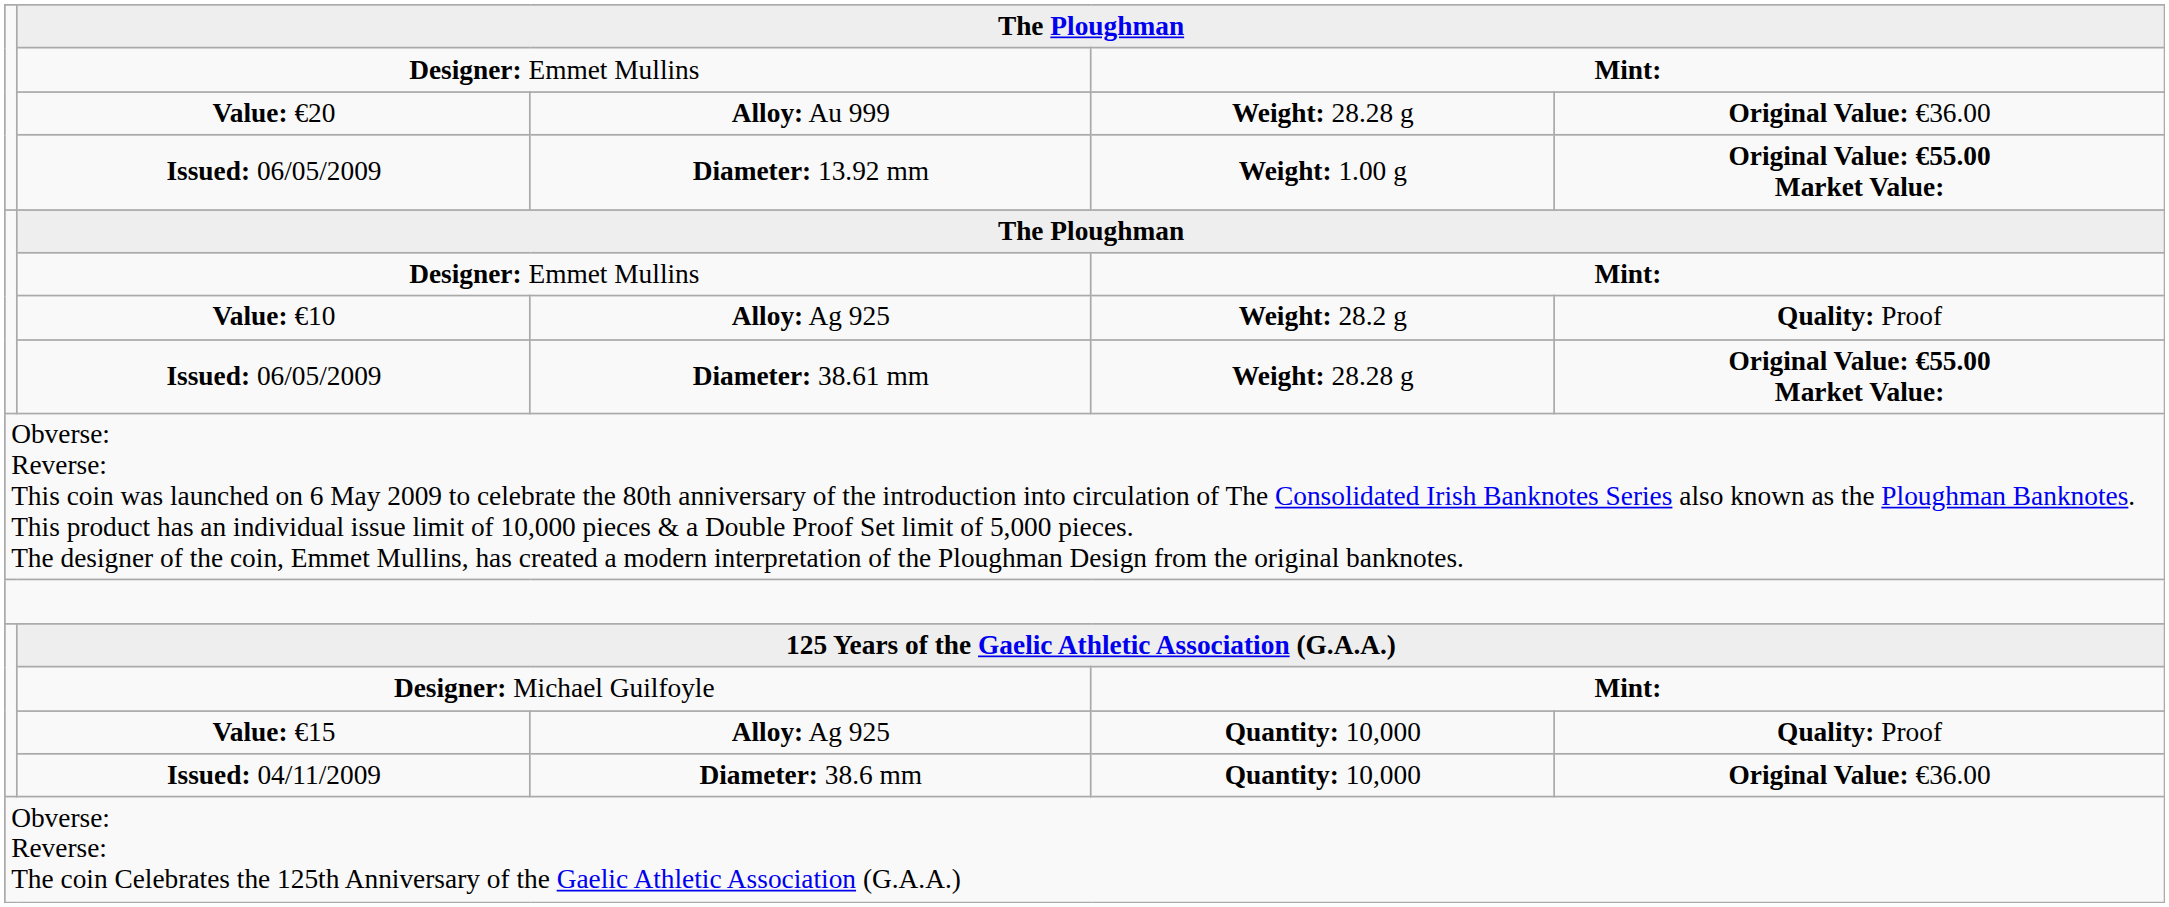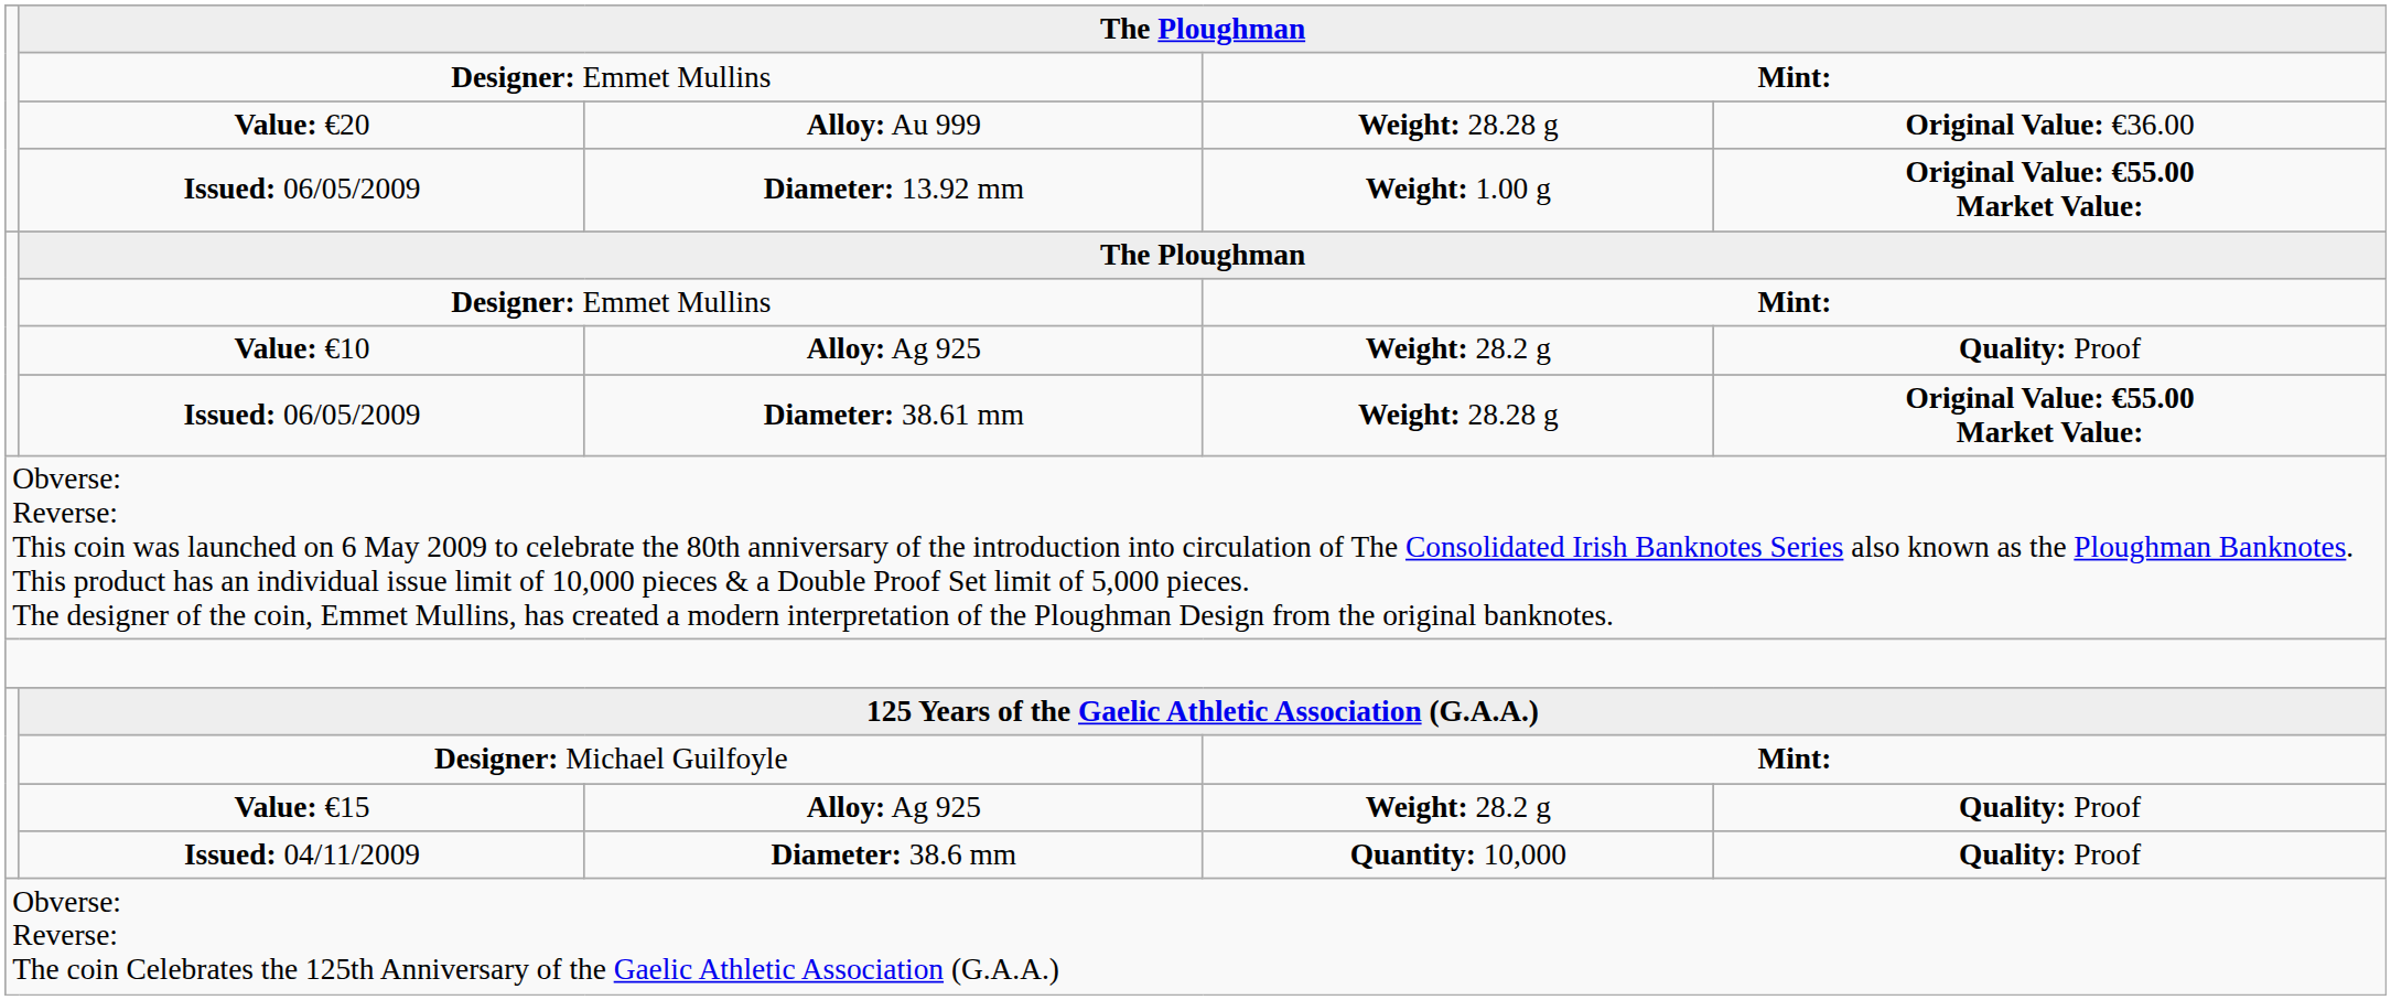Value: €15 | column 4: Quantity: 10,000 -> Weight: 28.2 g
Issued: 04/11/2009 | column 5: Original Value: €36.00 -> Quality: Proof
